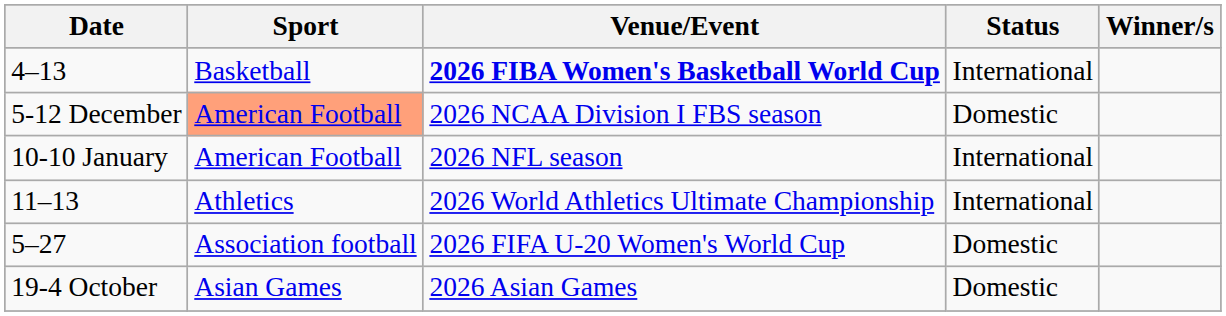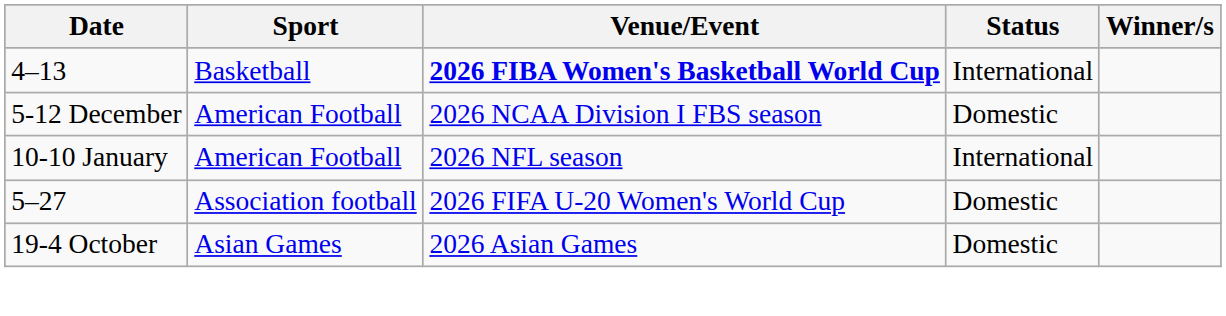5-12 December | Sport: lightsalmon background -> no background
- row: 11–13 | Athletics | 2026 World Athletics Ultimate Championship | International
